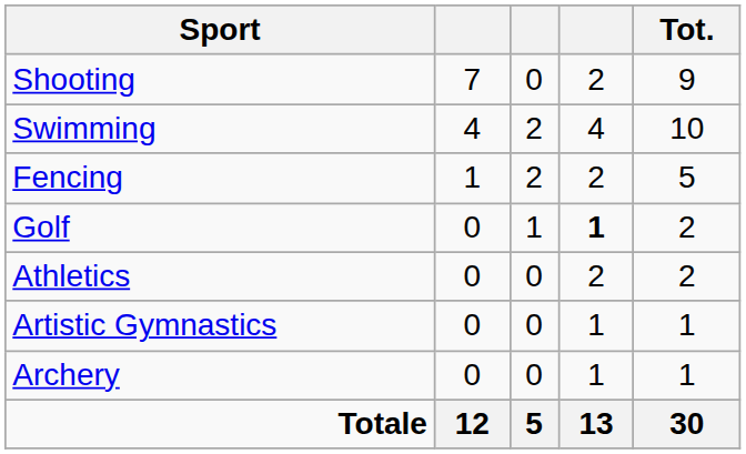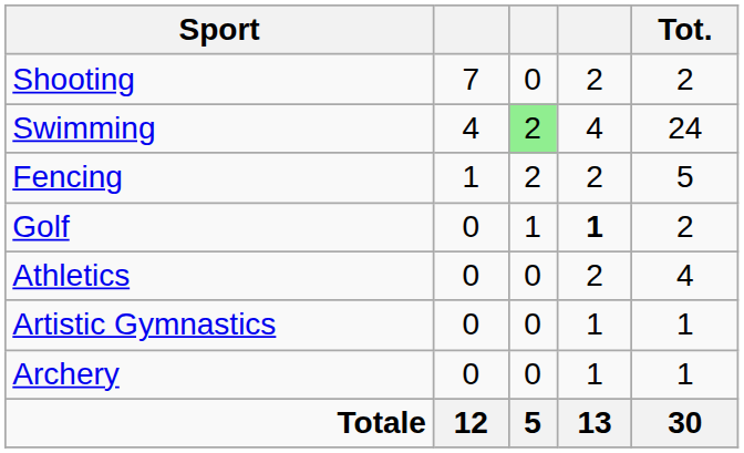Shooting | Tot.: 9 -> 2
Swimming | column 3: no background -> lightgreen background
Swimming | Tot.: 10 -> 24
Athletics | Tot.: 2 -> 4
